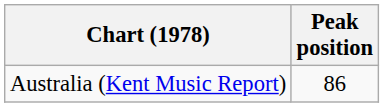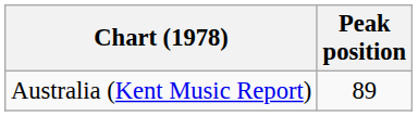Australia (Kent Music Report) | Peak position: 86 -> 89
